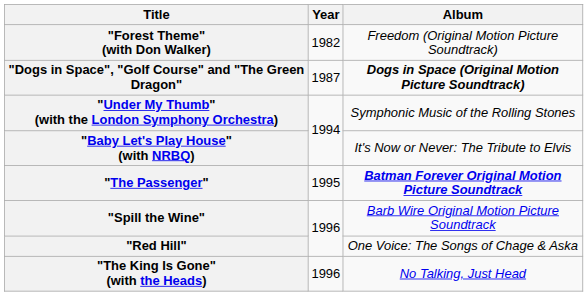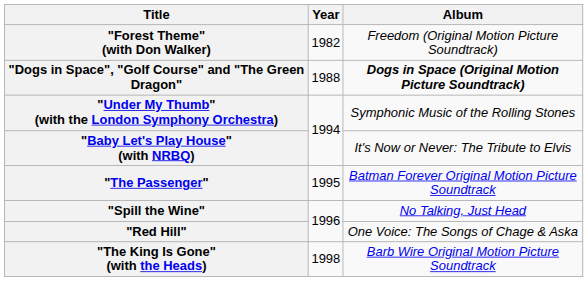"Dogs in Space", "Golf Course" and "The Green Dragon" | Year: 1987 -> 1988
"The Passenger" | Album: bold -> normal
"Spill the Wine" | Album: Barb Wire Original Motion Picture Soundtrack -> No Talking, Just Head
"The King Is Gone" (with the Heads) | Year: 1996 -> 1998
"The King Is Gone" (with the Heads) | Album: No Talking, Just Head -> Barb Wire Original Motion Picture Soundtrack
